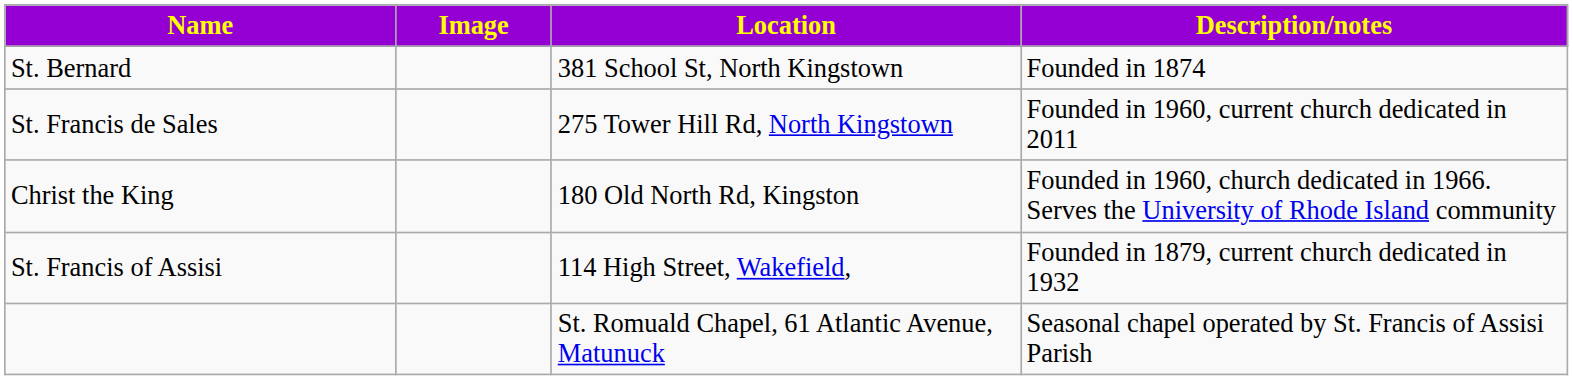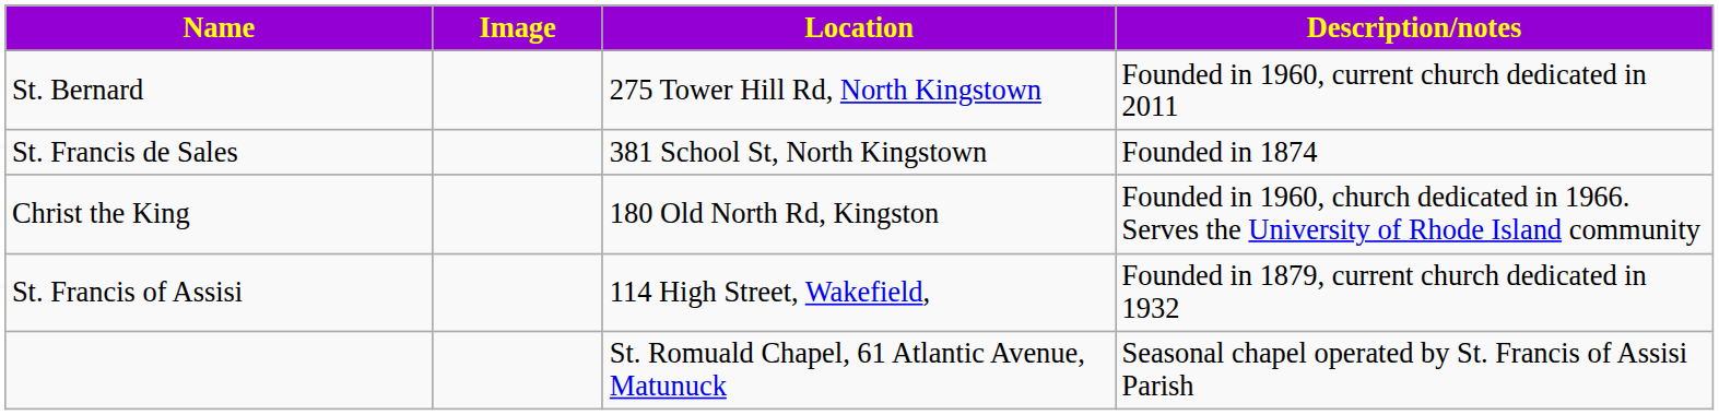St. Bernard | Location: 381 School St, North Kingstown -> 275 Tower Hill Rd, North Kingstown
St. Bernard | Description/notes: Founded in 1874 -> Founded in 1960, current church dedicated in 2011
St. Francis de Sales | Location: 275 Tower Hill Rd, North Kingstown -> 381 School St, North Kingstown
St. Francis de Sales | Description/notes: Founded in 1960, current church dedicated in 2011 -> Founded in 1874
